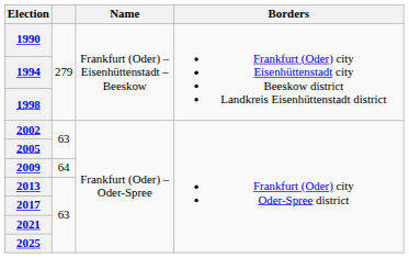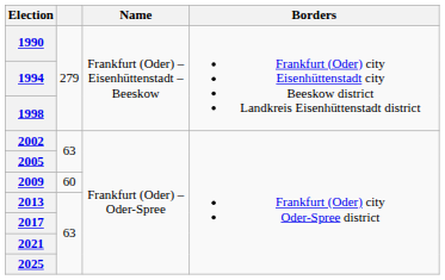2009 | column 2: 64 -> 60
